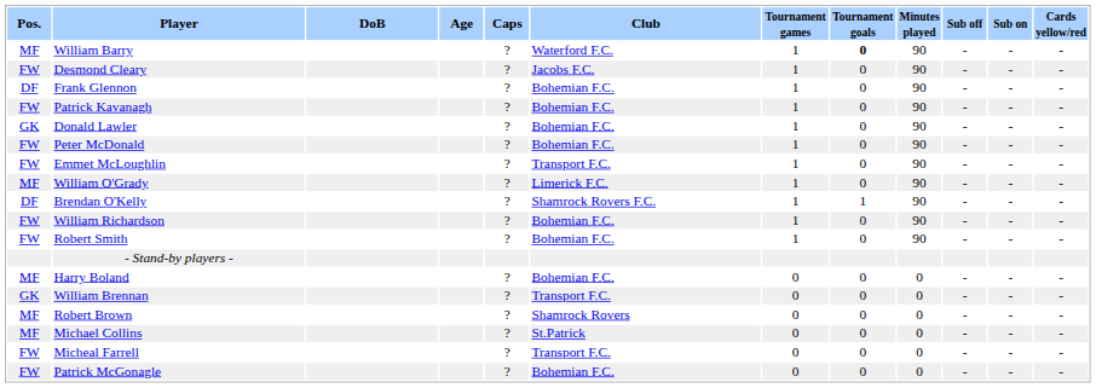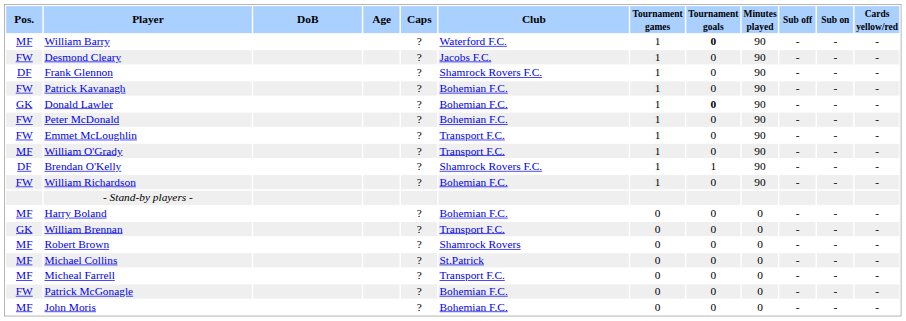Frank Glennon | Club: Bohemian F.C. -> Shamrock Rovers F.C.
Donald Lawler | Tournament goals: normal -> bold
William O'Grady | Club: Limerick F.C. -> Transport F.C.
- row: FW | Robert Smith | ? | Bohemian F.C. | 1 | 0 | 90 | - | - | -
Micheal Farrell | Pos.: FW -> MF
+ row: MF | John Moris | ? | Bohemian F.C. | 0 | 0 | 0 | - | - | -
